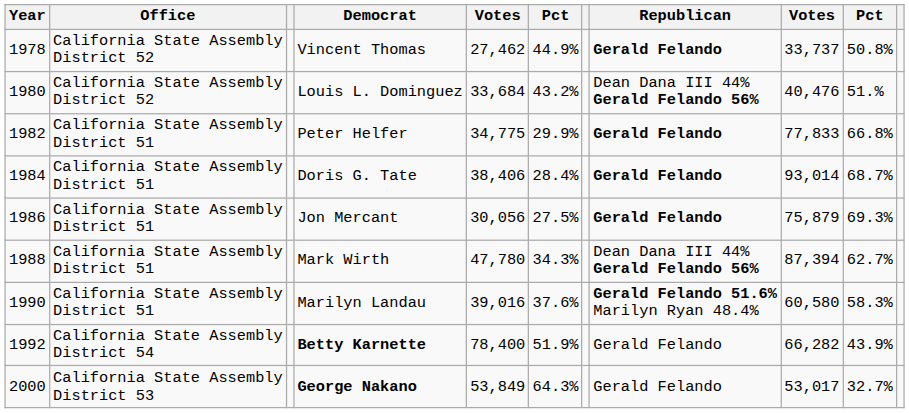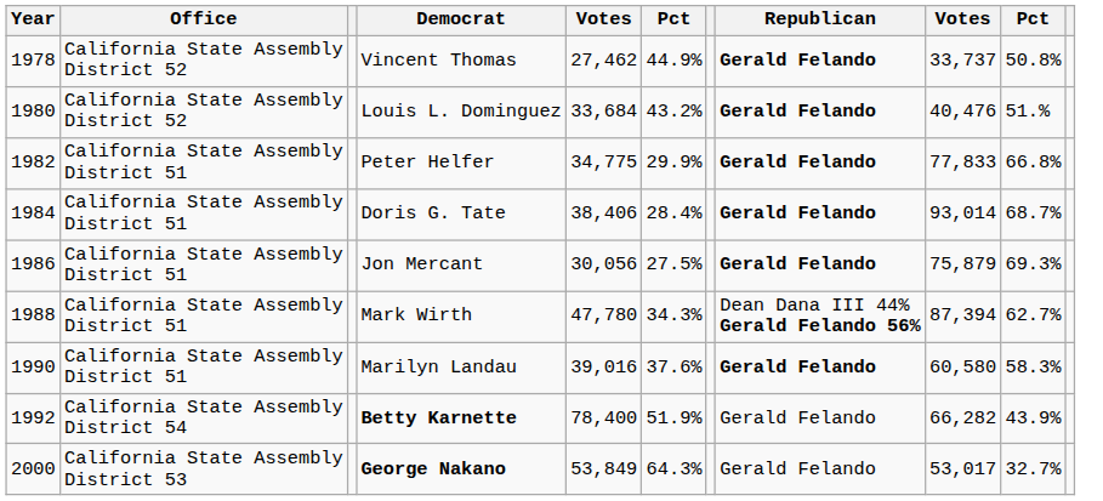Louis L. Dominguez | Republican: Dean Dana III 44% Gerald Felando 56% -> Gerald Felando
Marilyn Landau | Republican: Gerald Felando 51.6% Marilyn Ryan 48.4% -> Gerald Felando
